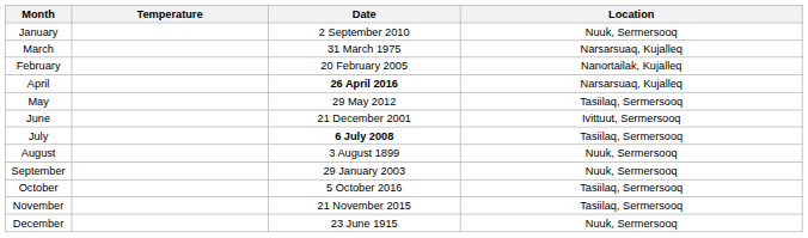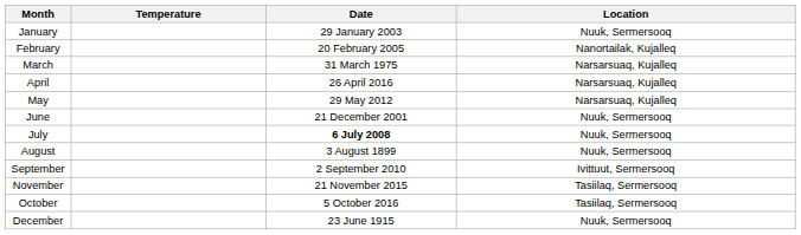January | Date: 2 September 2010 -> 29 January 2003
rows swapped: February <-> March
April | Date: bold -> normal
May | Location: Tasiilaq, Sermersooq -> Narsarsuaq, Kujalleq
June | Location: Ivittuut, Sermersooq -> Nuuk, Sermersooq
July | Location: Tasiilaq, Sermersooq -> Nuuk, Sermersooq
September | Date: 29 January 2003 -> 2 September 2010
September | Location: Nuuk, Sermersooq -> Ivittuut, Sermersooq
rows swapped: October <-> November
